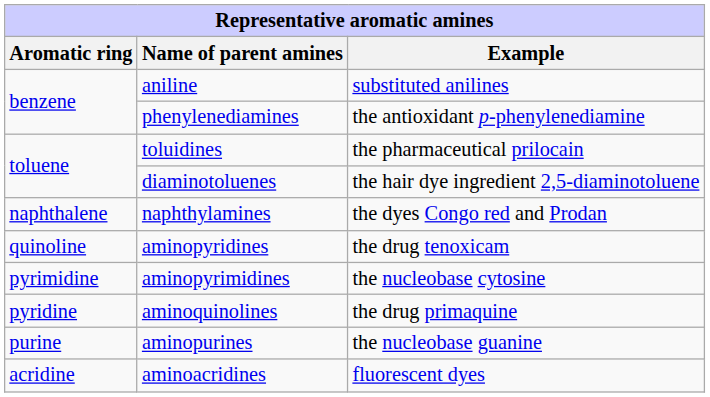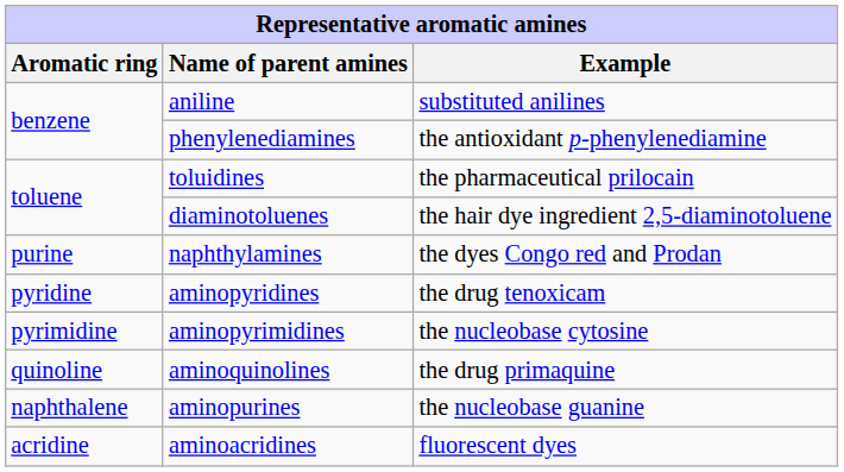naphthylamines | Aromatic ring: naphthalene -> purine
aminopyridines | Aromatic ring: quinoline -> pyridine
aminoquinolines | Aromatic ring: pyridine -> quinoline
aminopurines | Aromatic ring: purine -> naphthalene
